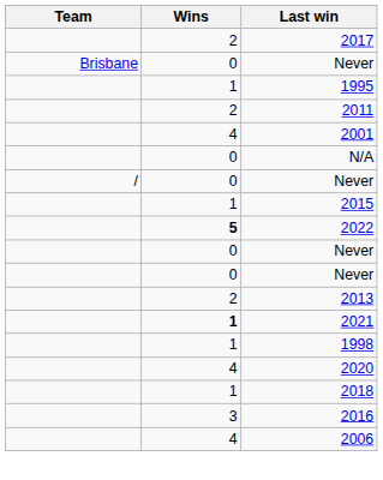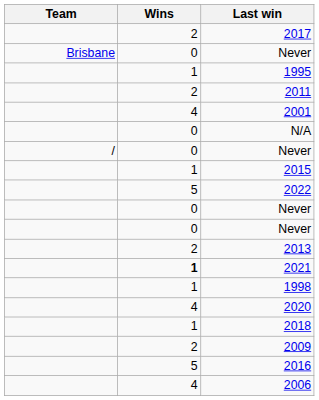2022 | Wins: bold -> normal
+ row: 2 | 2009
2016 | Wins: 3 -> 5
